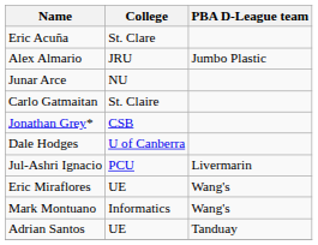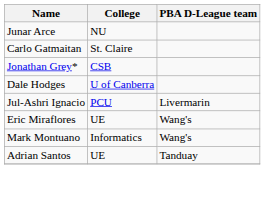- row: Eric Acuña | St. Clare
- row: Alex Almario | JRU | Jumbo Plastic
